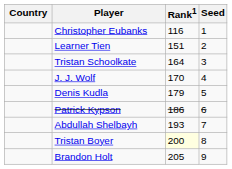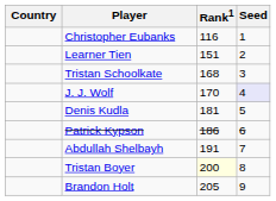Tristan Schoolkate | Rank1: 164 -> 168
J. J. Wolf | Seed: no background -> lavender background
Denis Kudla | Rank1: 179 -> 181
Abdullah Shelbayh | Rank1: 193 -> 191
